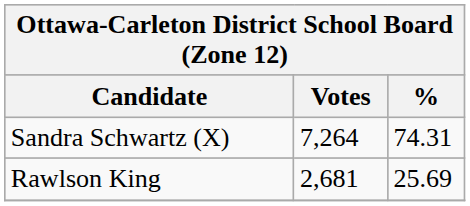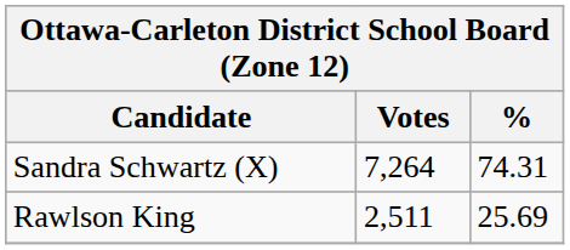Rawlson King | Votes: 2,681 -> 2,511
